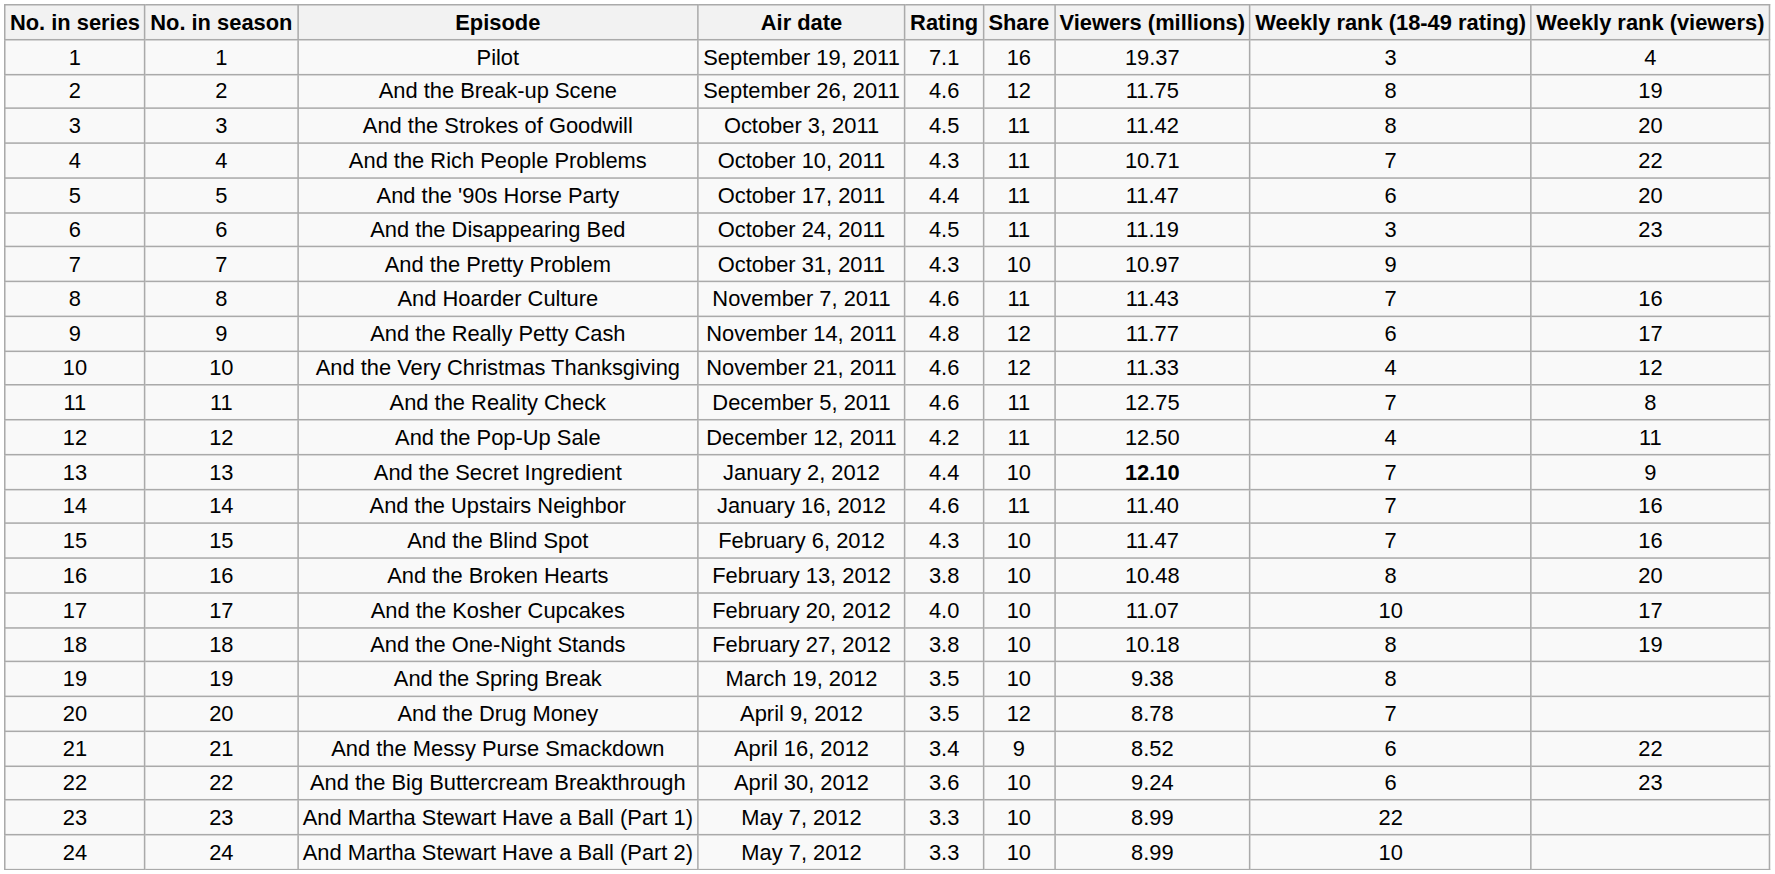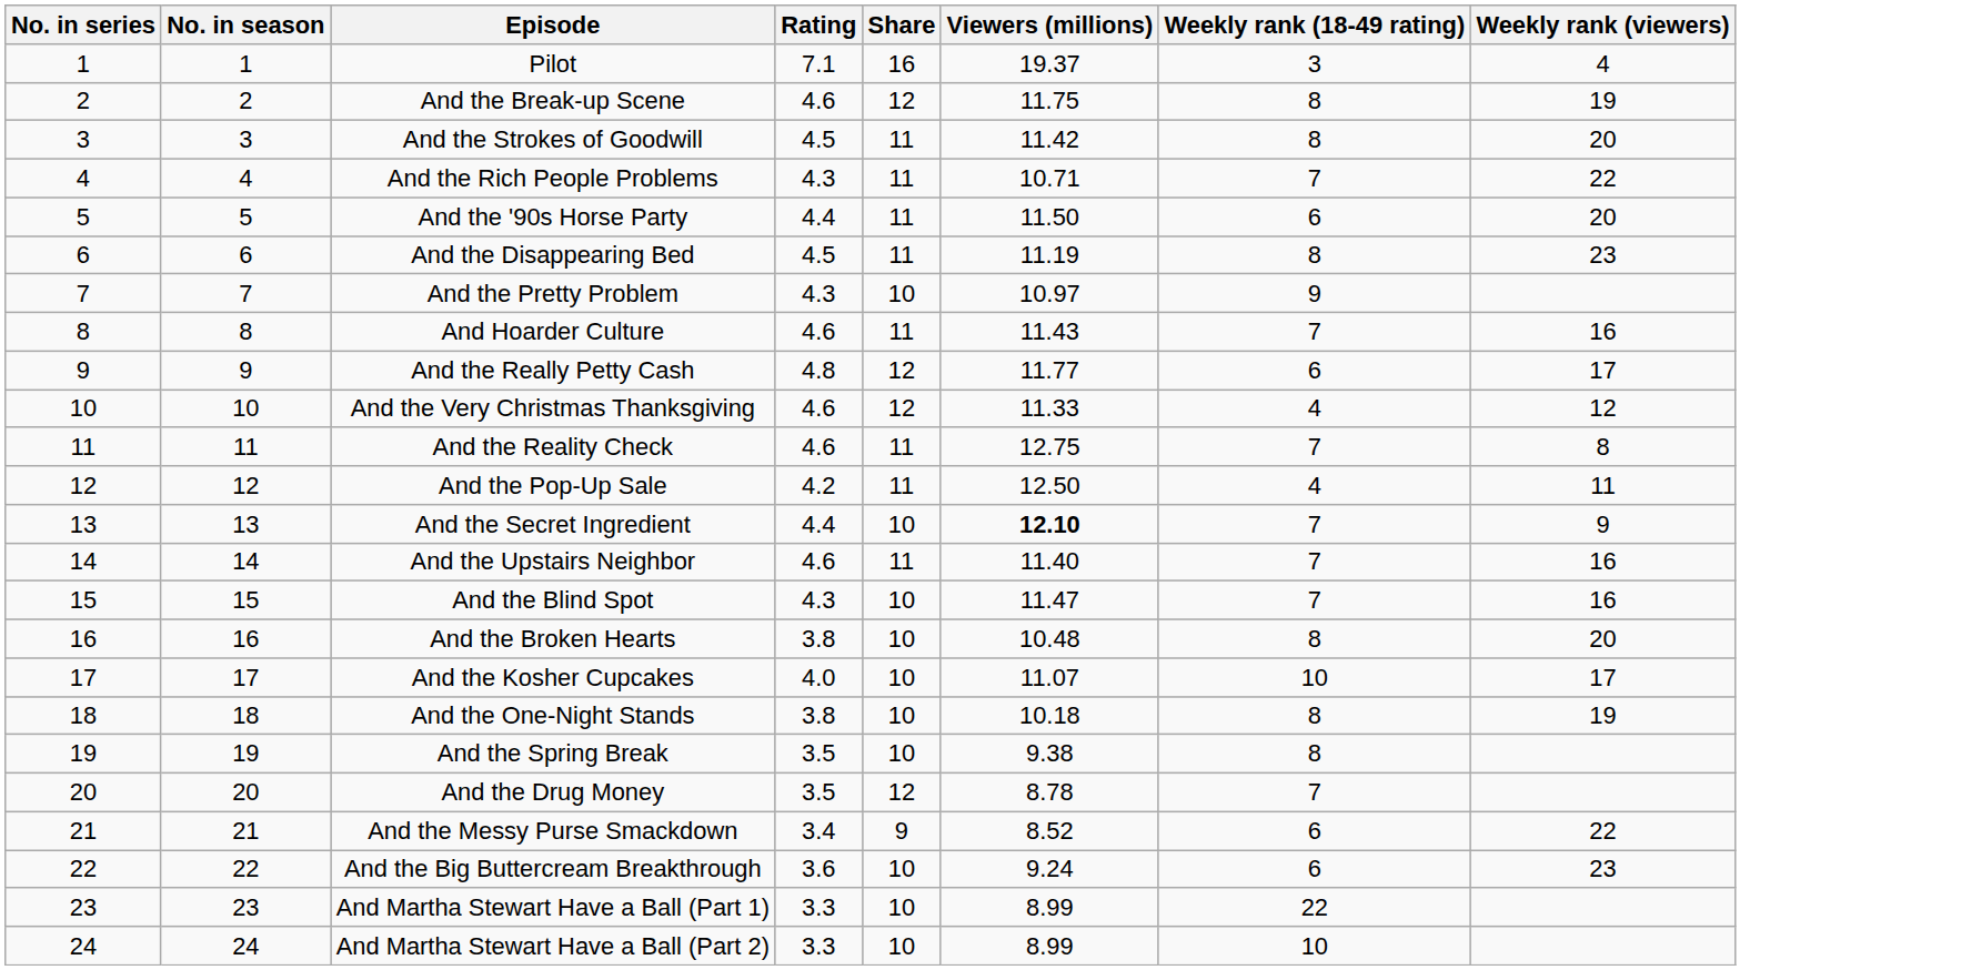- column: Air date | September 19, 2011 | September 26, 2011 | October 3, 2011 | October 10, 2011 | October 17, 2011 | October 24, 2011 | October 31, 2011 | November 7, 2011 | November 14, 2011 | November 21, 2011 | December 5, 2011 | December 12, 2011 | January 2, 2012 | January 16, 2012 | February 6, 2012 | February 13, 2012 | February 20, 2012 | February 27, 2012 | March 19, 2012 | April 9, 2012 | April 16, 2012 | April 30, 2012 | May 7, 2012 | May 7, 2012
And the '90s Horse Party | Viewers (millions): 11.47 -> 11.50
And the Disappearing Bed | Weekly rank (18-49 rating): 3 -> 8
